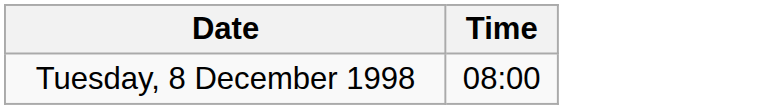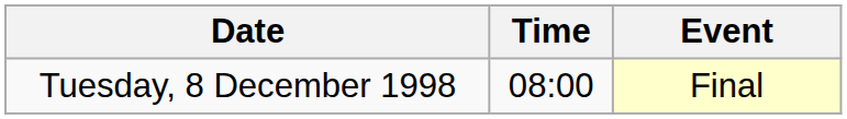+ column: Event | Final
